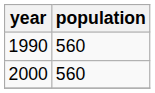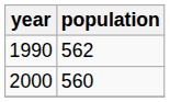1990 | population: 560 -> 562
